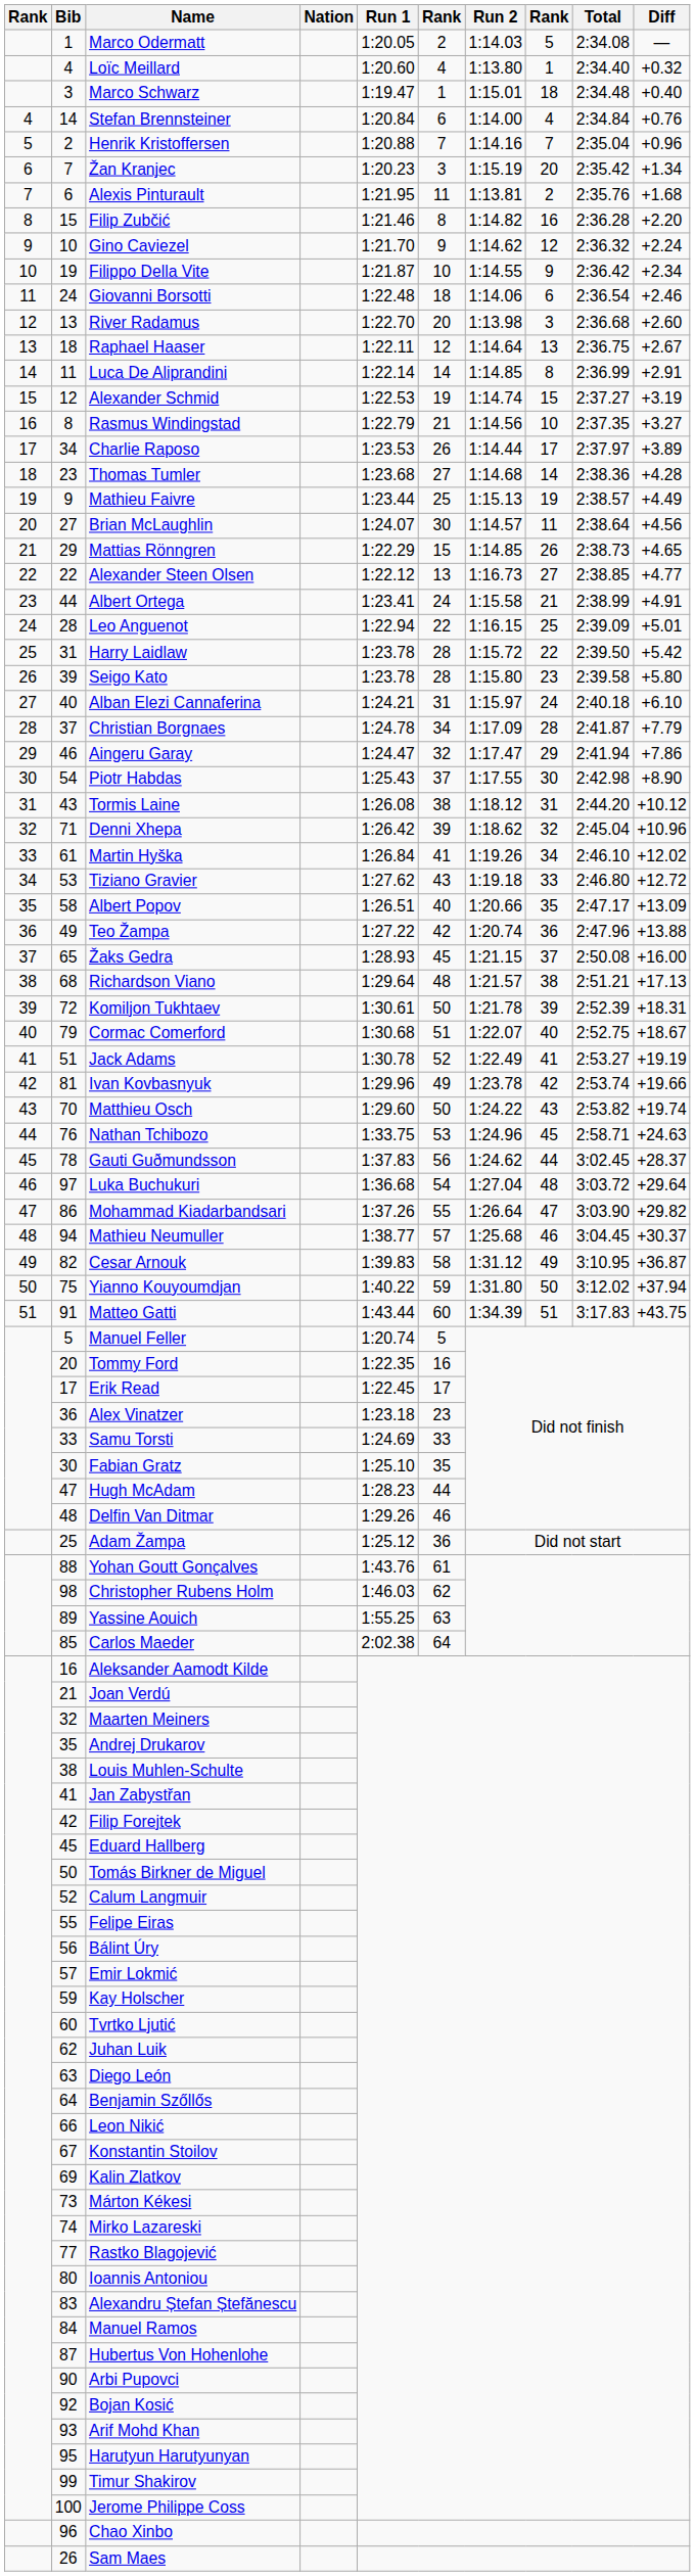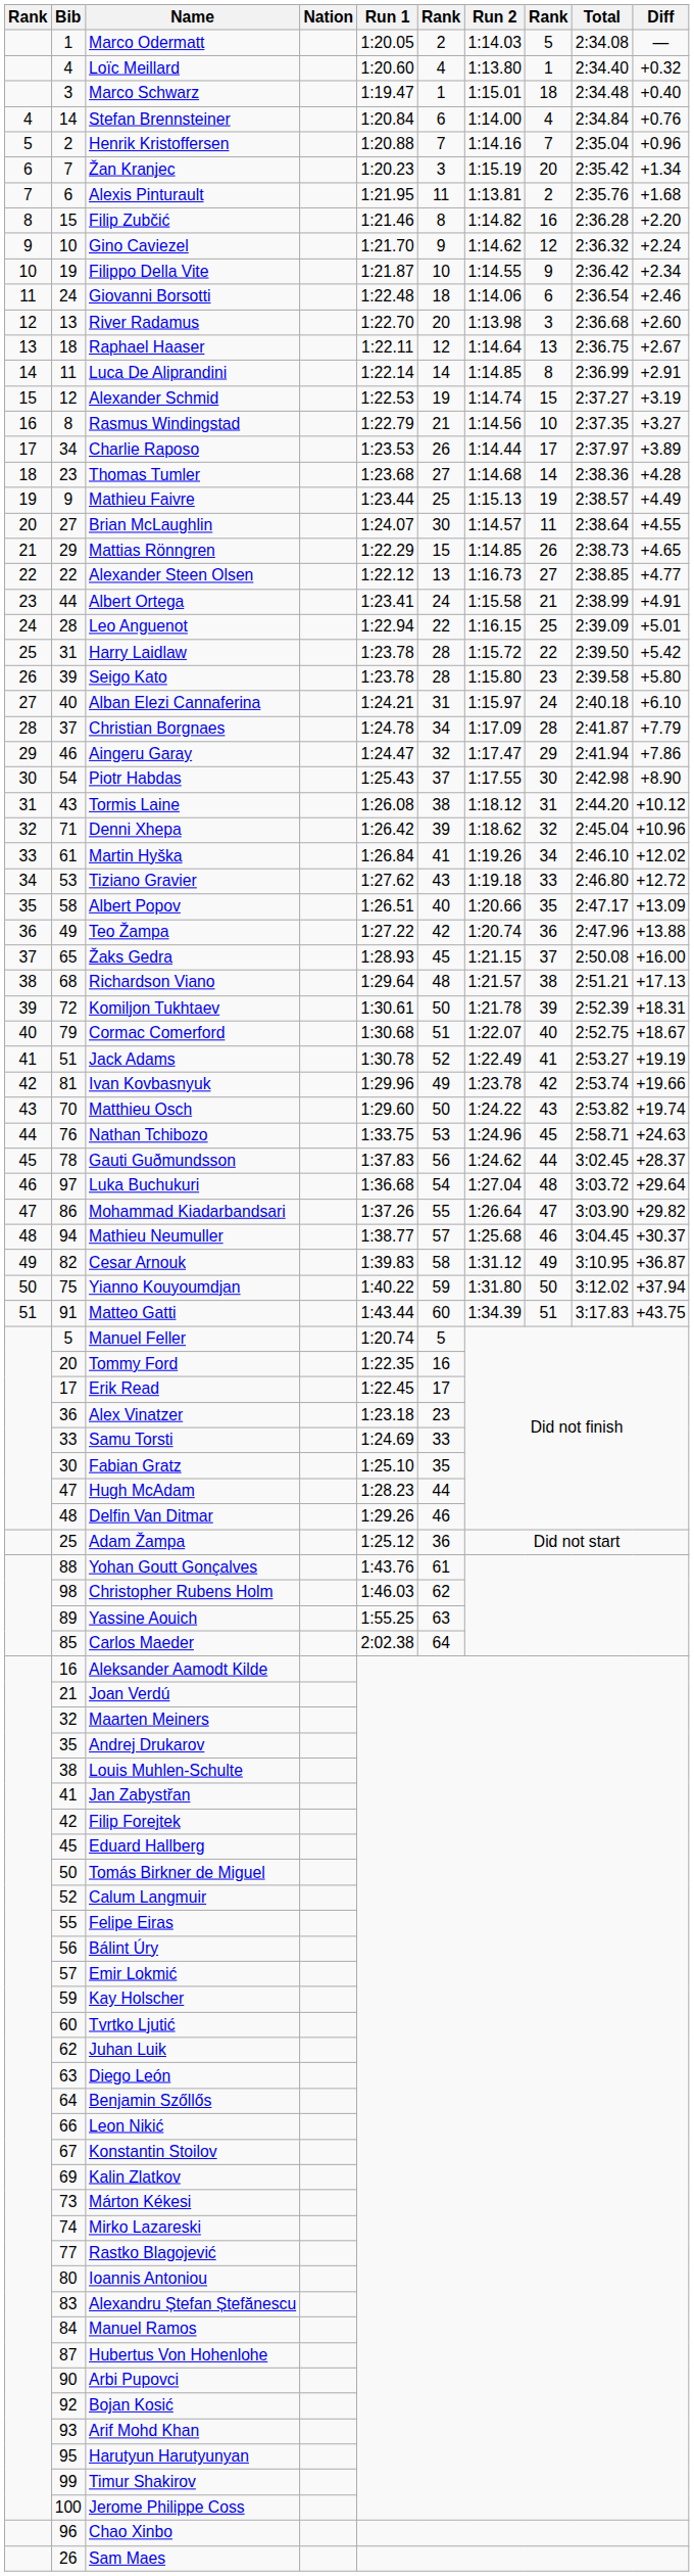Brian McLaughlin | Diff: +4.56 -> +4.55
